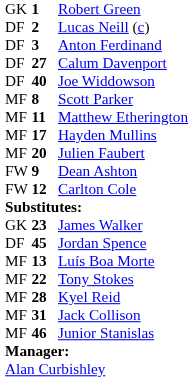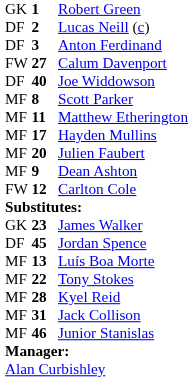Calum Davenport | column 1: DF -> FW
Dean Ashton | column 1: FW -> MF
